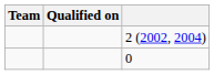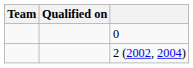rows swapped: 0 <-> 2 (2002, 2004)
